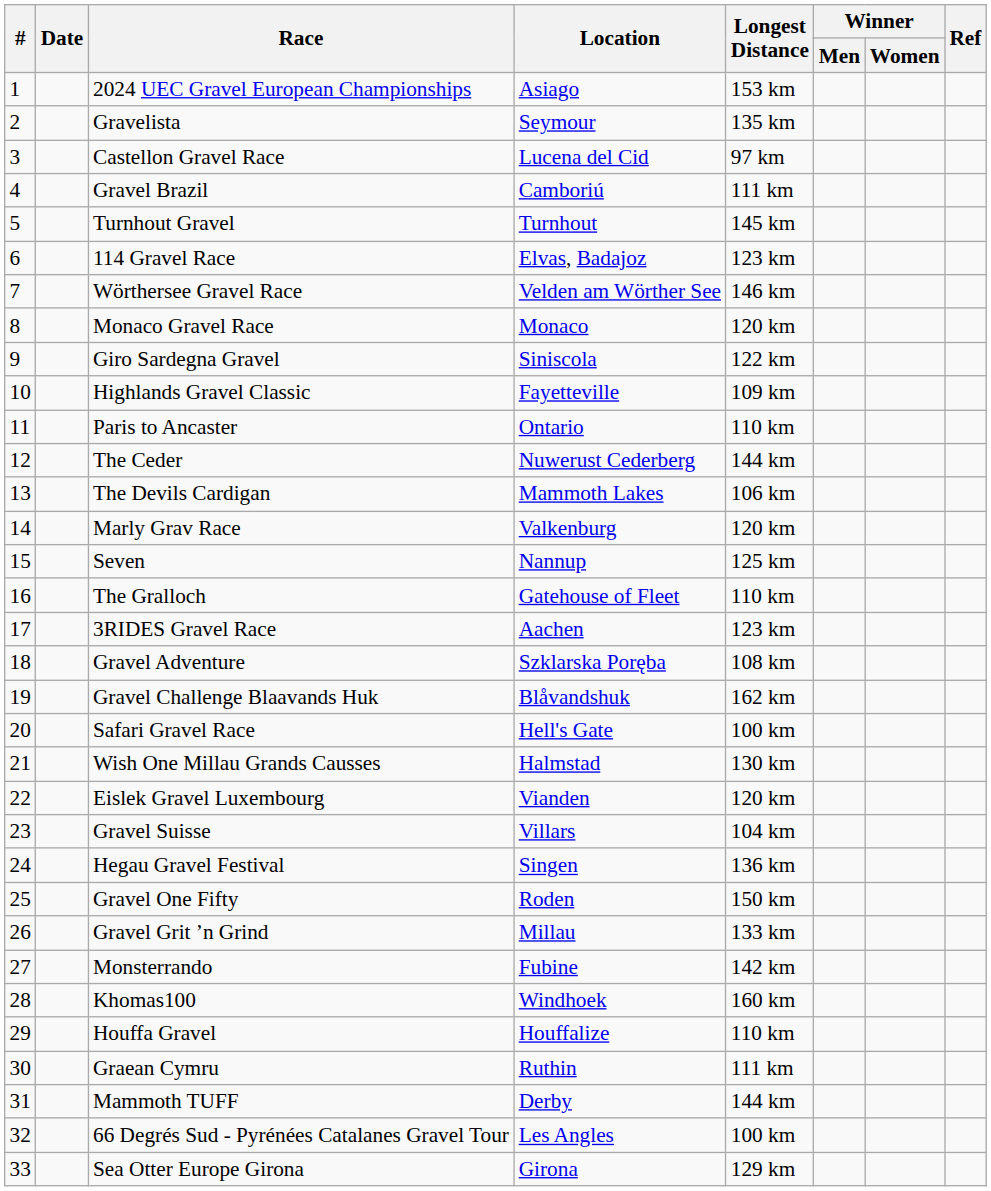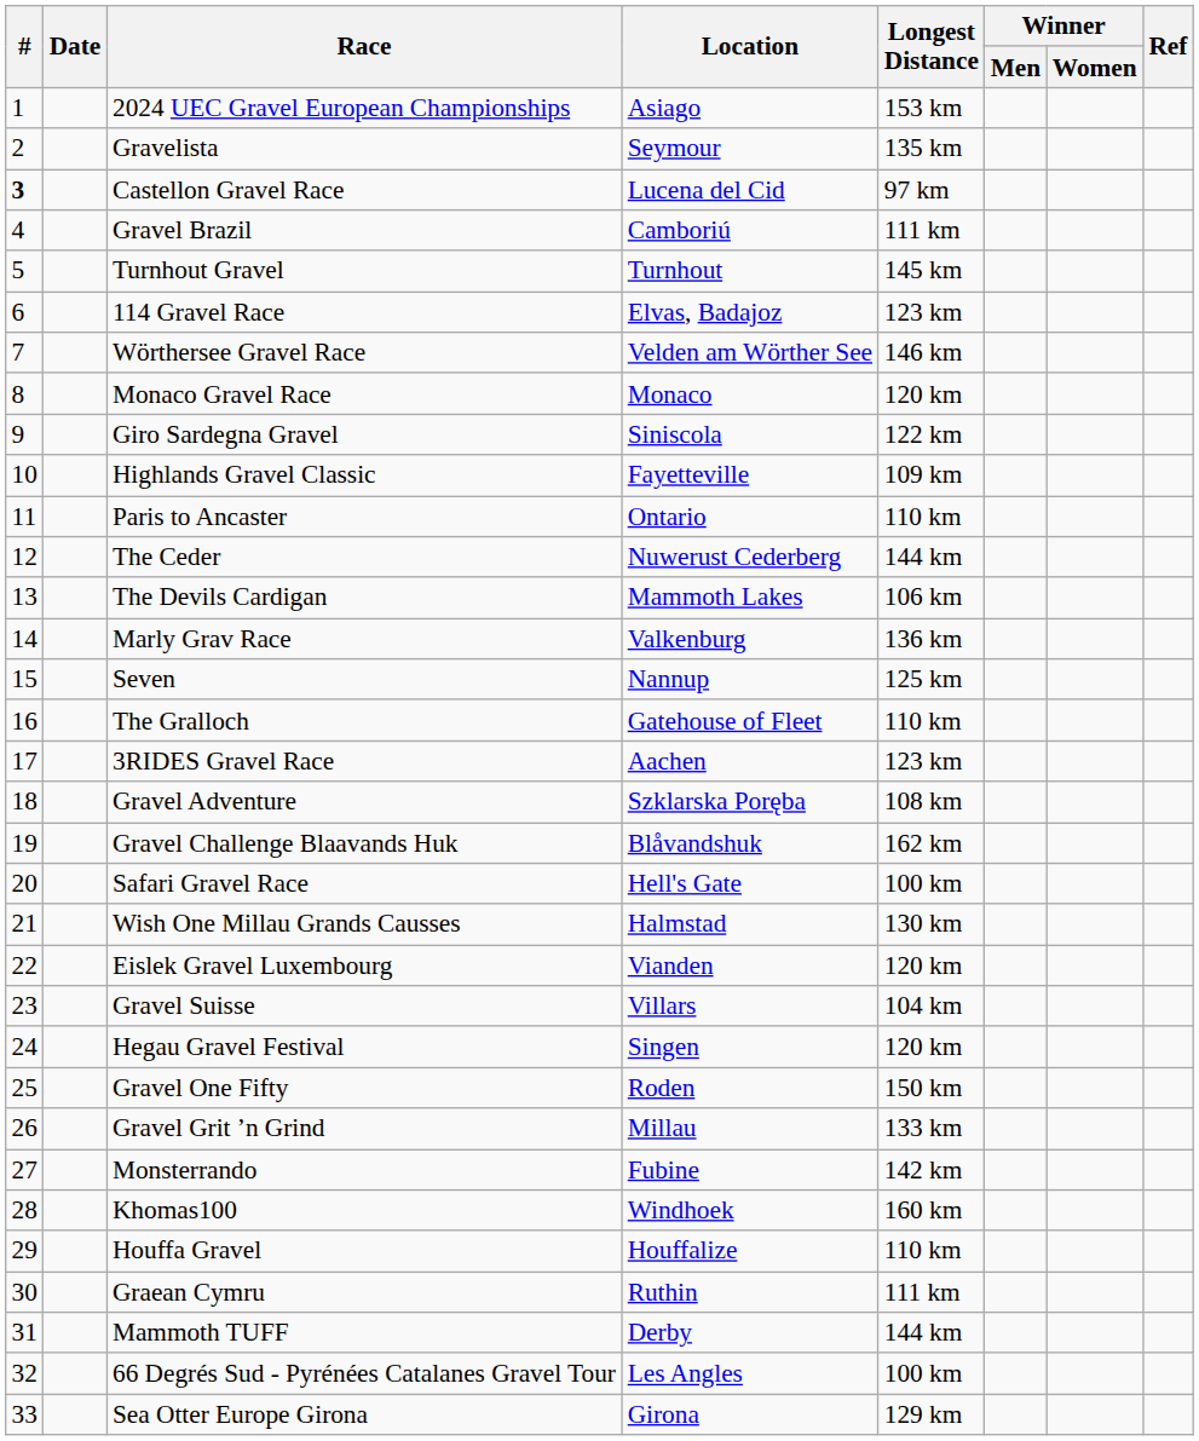Castellon Gravel Race | #: normal -> bold
Marly Grav Race | Longest Distance: 120 km -> 136 km
Hegau Gravel Festival | Longest Distance: 136 km -> 120 km
